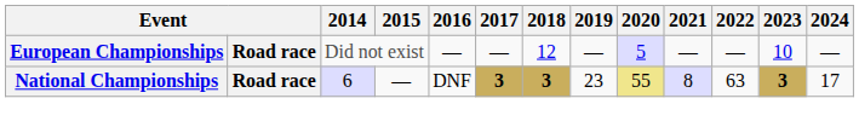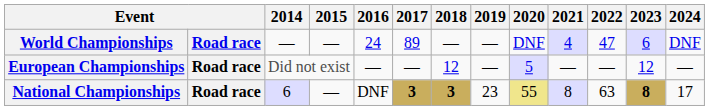+ row: World Championships | Road race | — | — | 24 | 89 | — | — | DNF | 4 | 47 | 6 | DNF
European Championships | 2023: 10 -> 12
National Championships | 2023: 3 -> 8
